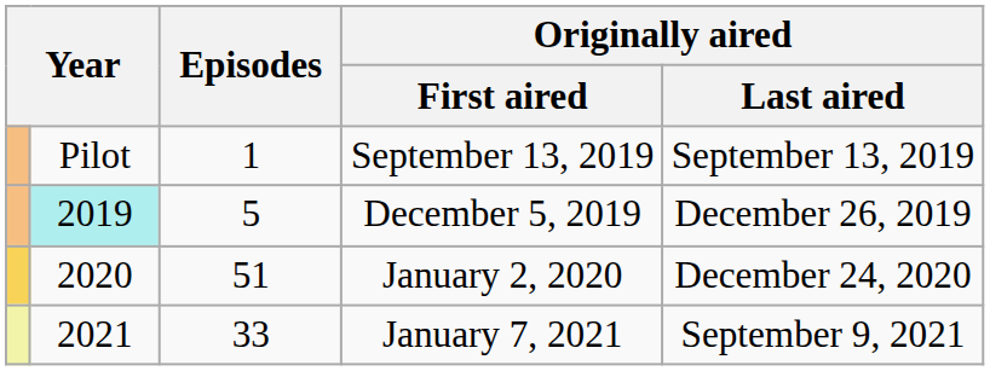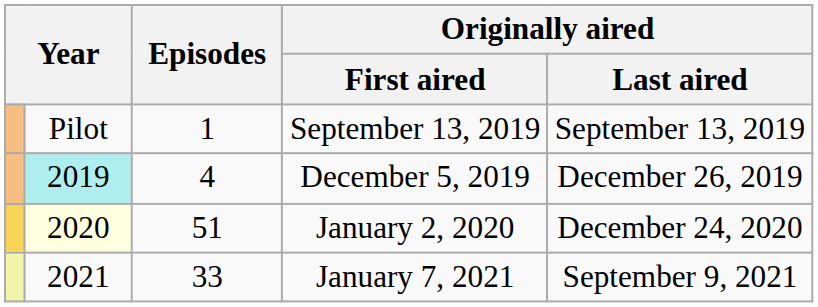December 5, 2019 | Episodes: 5 -> 4
January 2, 2020 | column 2: no background -> lightyellow background
